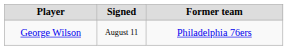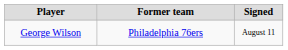columns swapped: Signed <-> Former team
